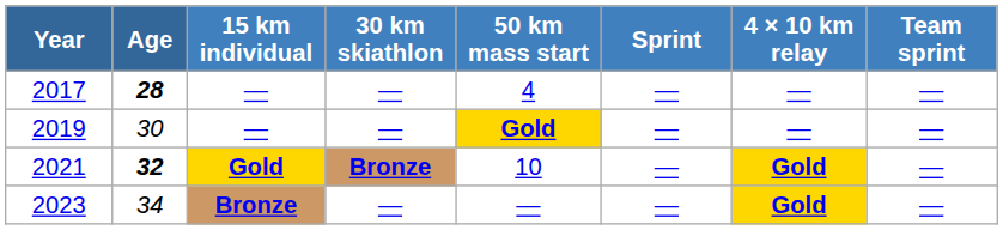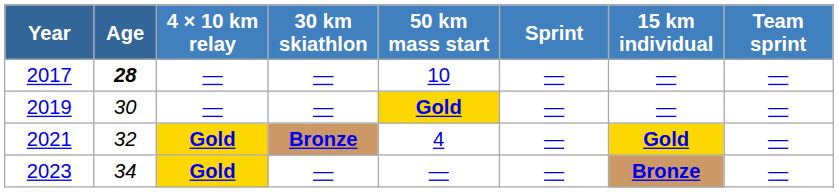columns swapped: 15 km individual <-> 4 × 10 km relay
2017 | 50 km mass start: 4 -> 10
2021 | Age: bold -> normal
2021 | 50 km mass start: 10 -> 4
